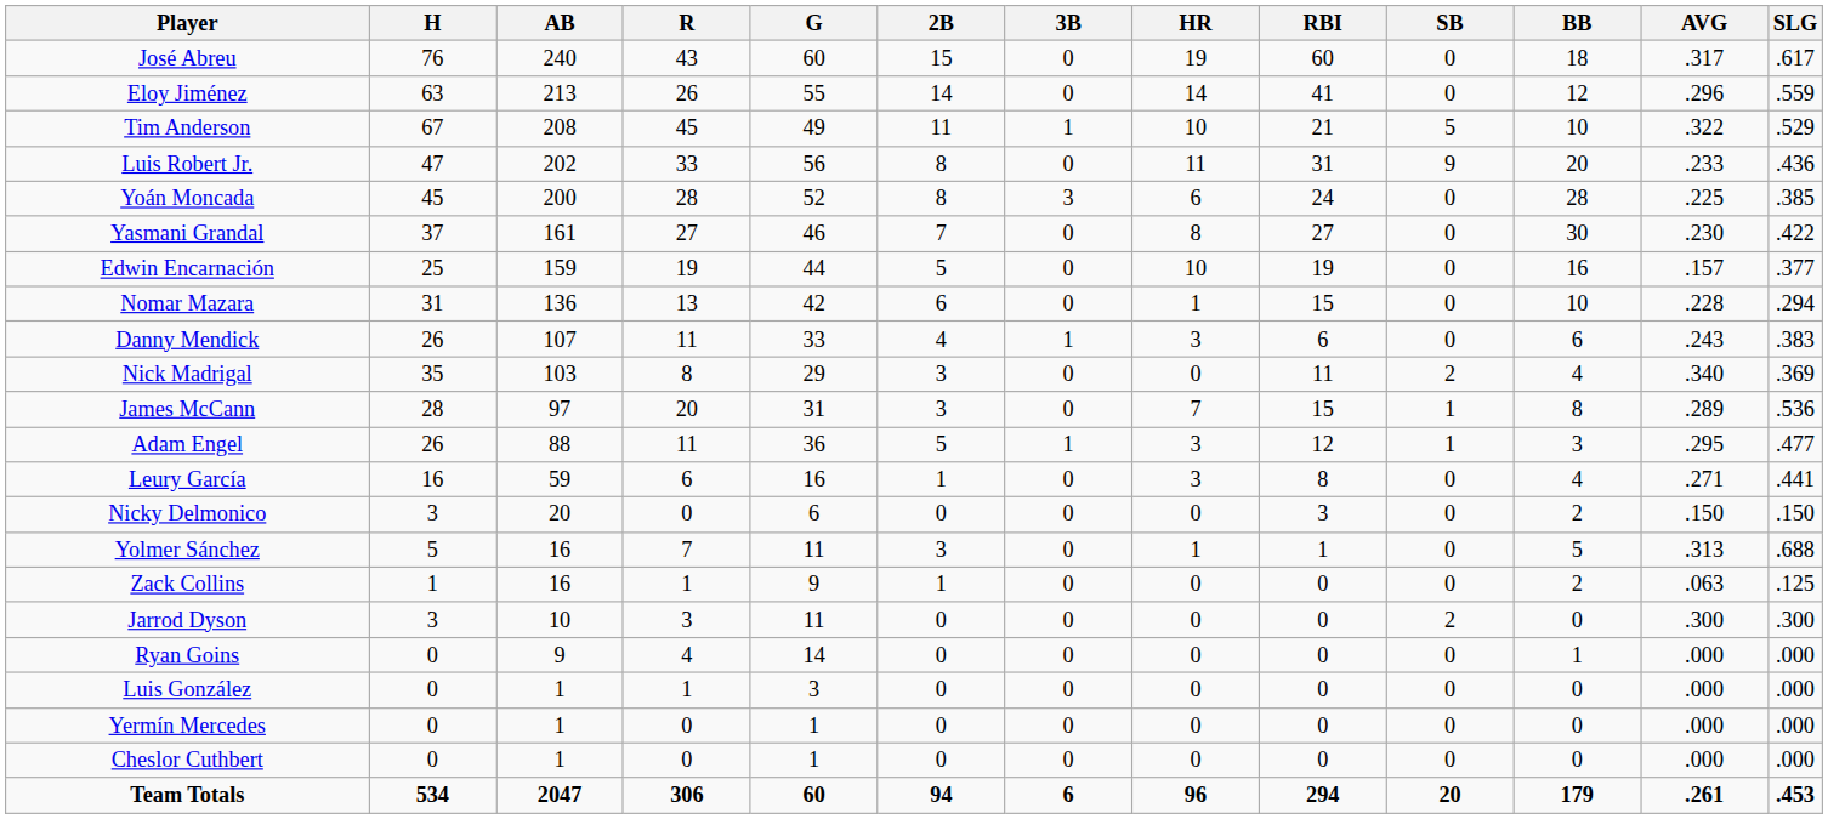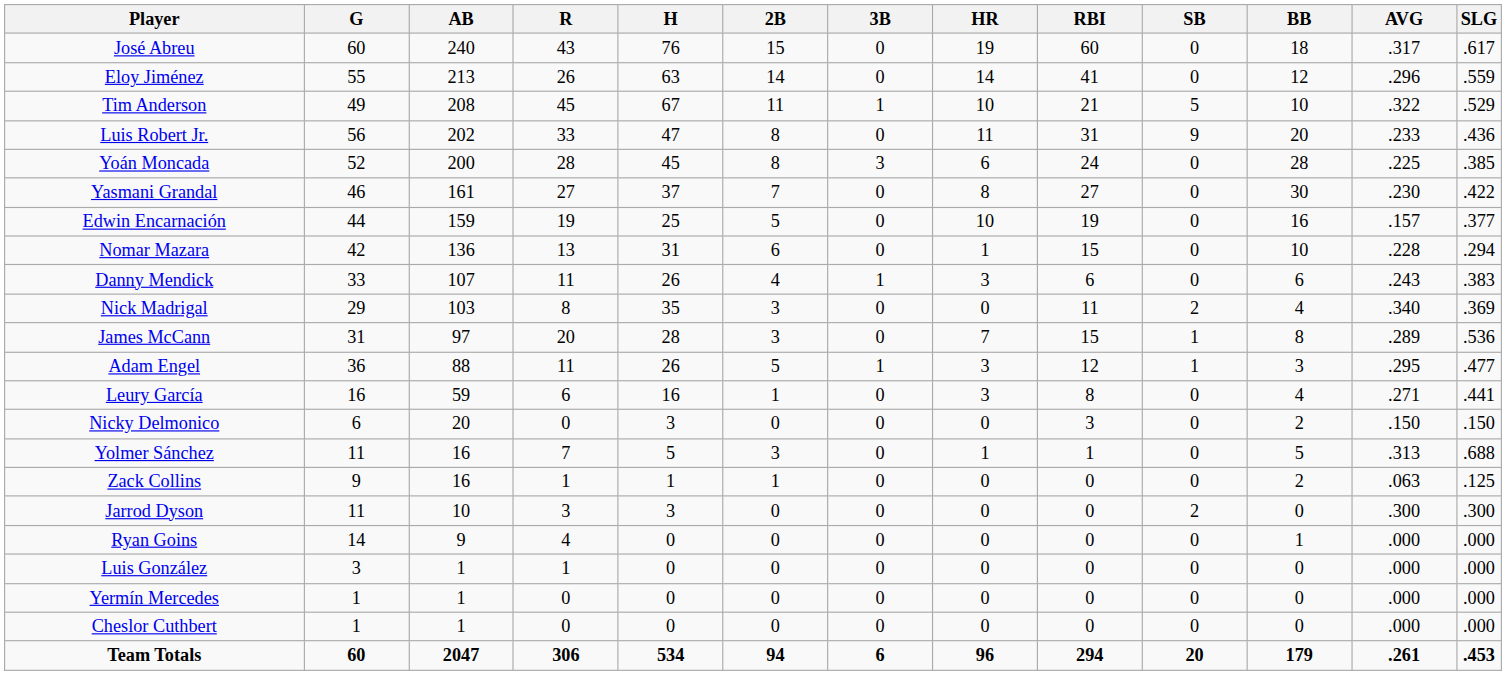columns swapped: G <-> H
